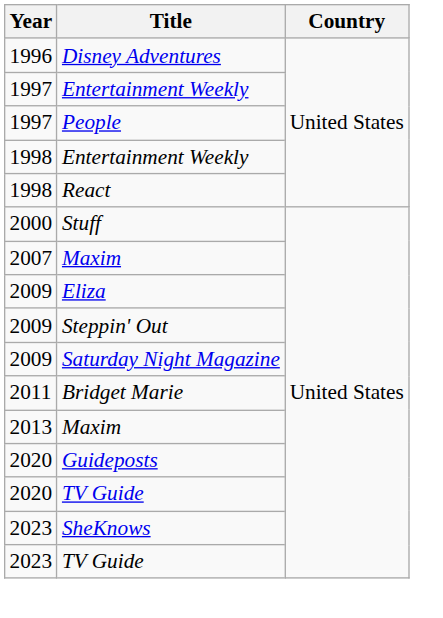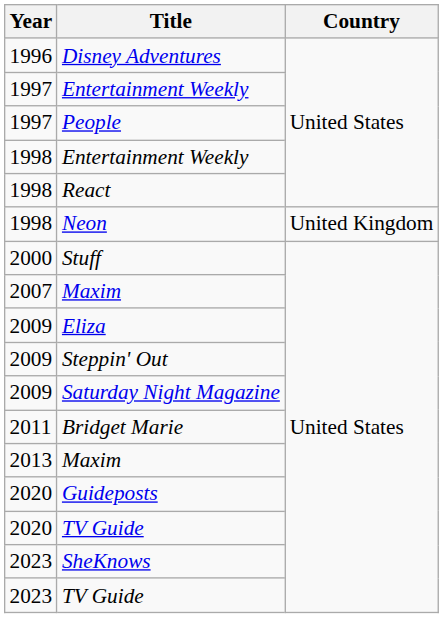+ row: 1998 | Neon | United Kingdom
